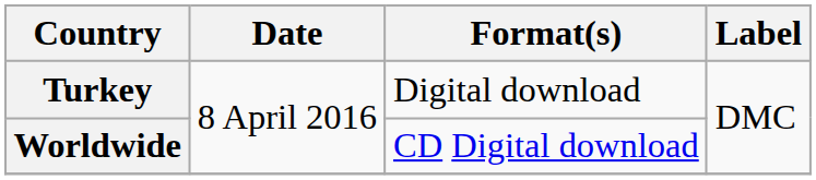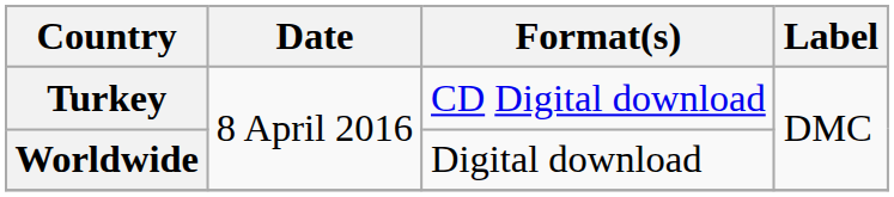Turkey | Format(s): Digital download -> CD Digital download
Worldwide | Format(s): CD Digital download -> Digital download
